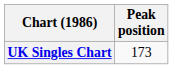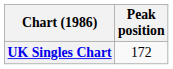UK Singles Chart | Peak position: 173 -> 172
